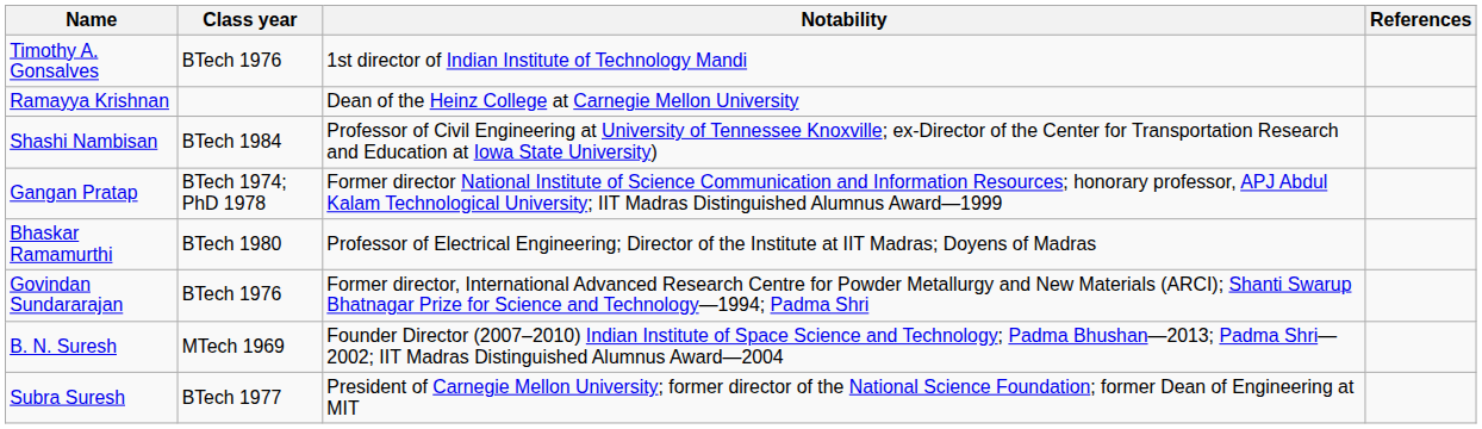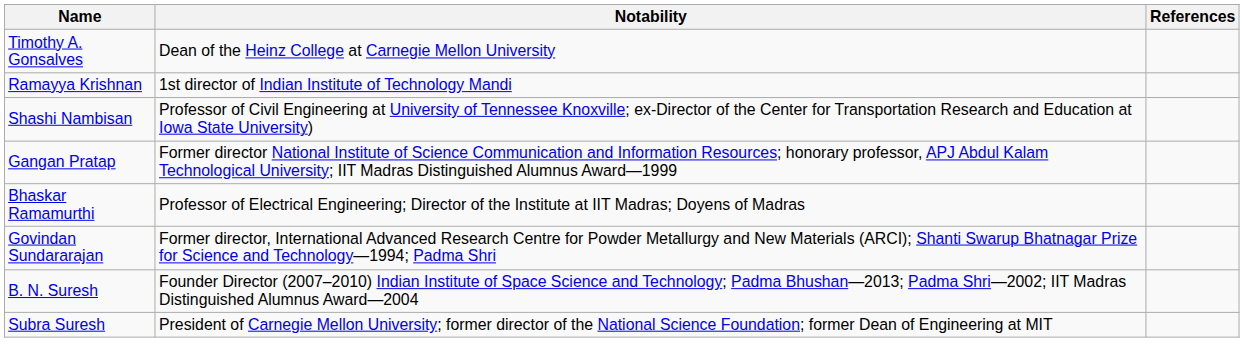- column: Class year | BTech 1976 | BTech 1984 | BTech 1974; PhD 1978 | BTech 1980 | BTech 1976 | MTech 1969 | BTech 1977
Timothy A. Gonsalves | Notability: 1st director of Indian Institute of Technology Mandi -> Dean of the Heinz College at Carnegie Mellon University
Ramayya Krishnan | Notability: Dean of the Heinz College at Carnegie Mellon University -> 1st director of Indian Institute of Technology Mandi
